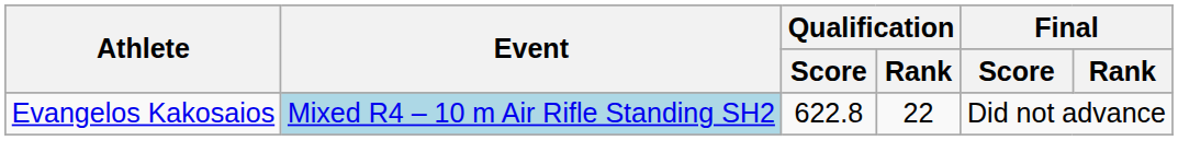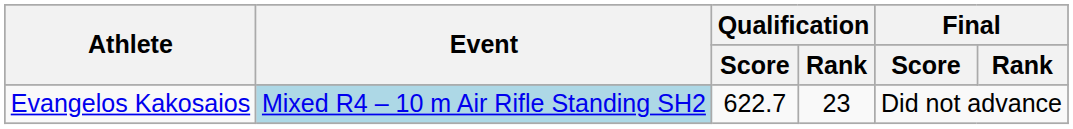Evangelos Kakosaios | Qualification / Score: 622.8 -> 622.7
Evangelos Kakosaios | Qualification / Rank: 22 -> 23
